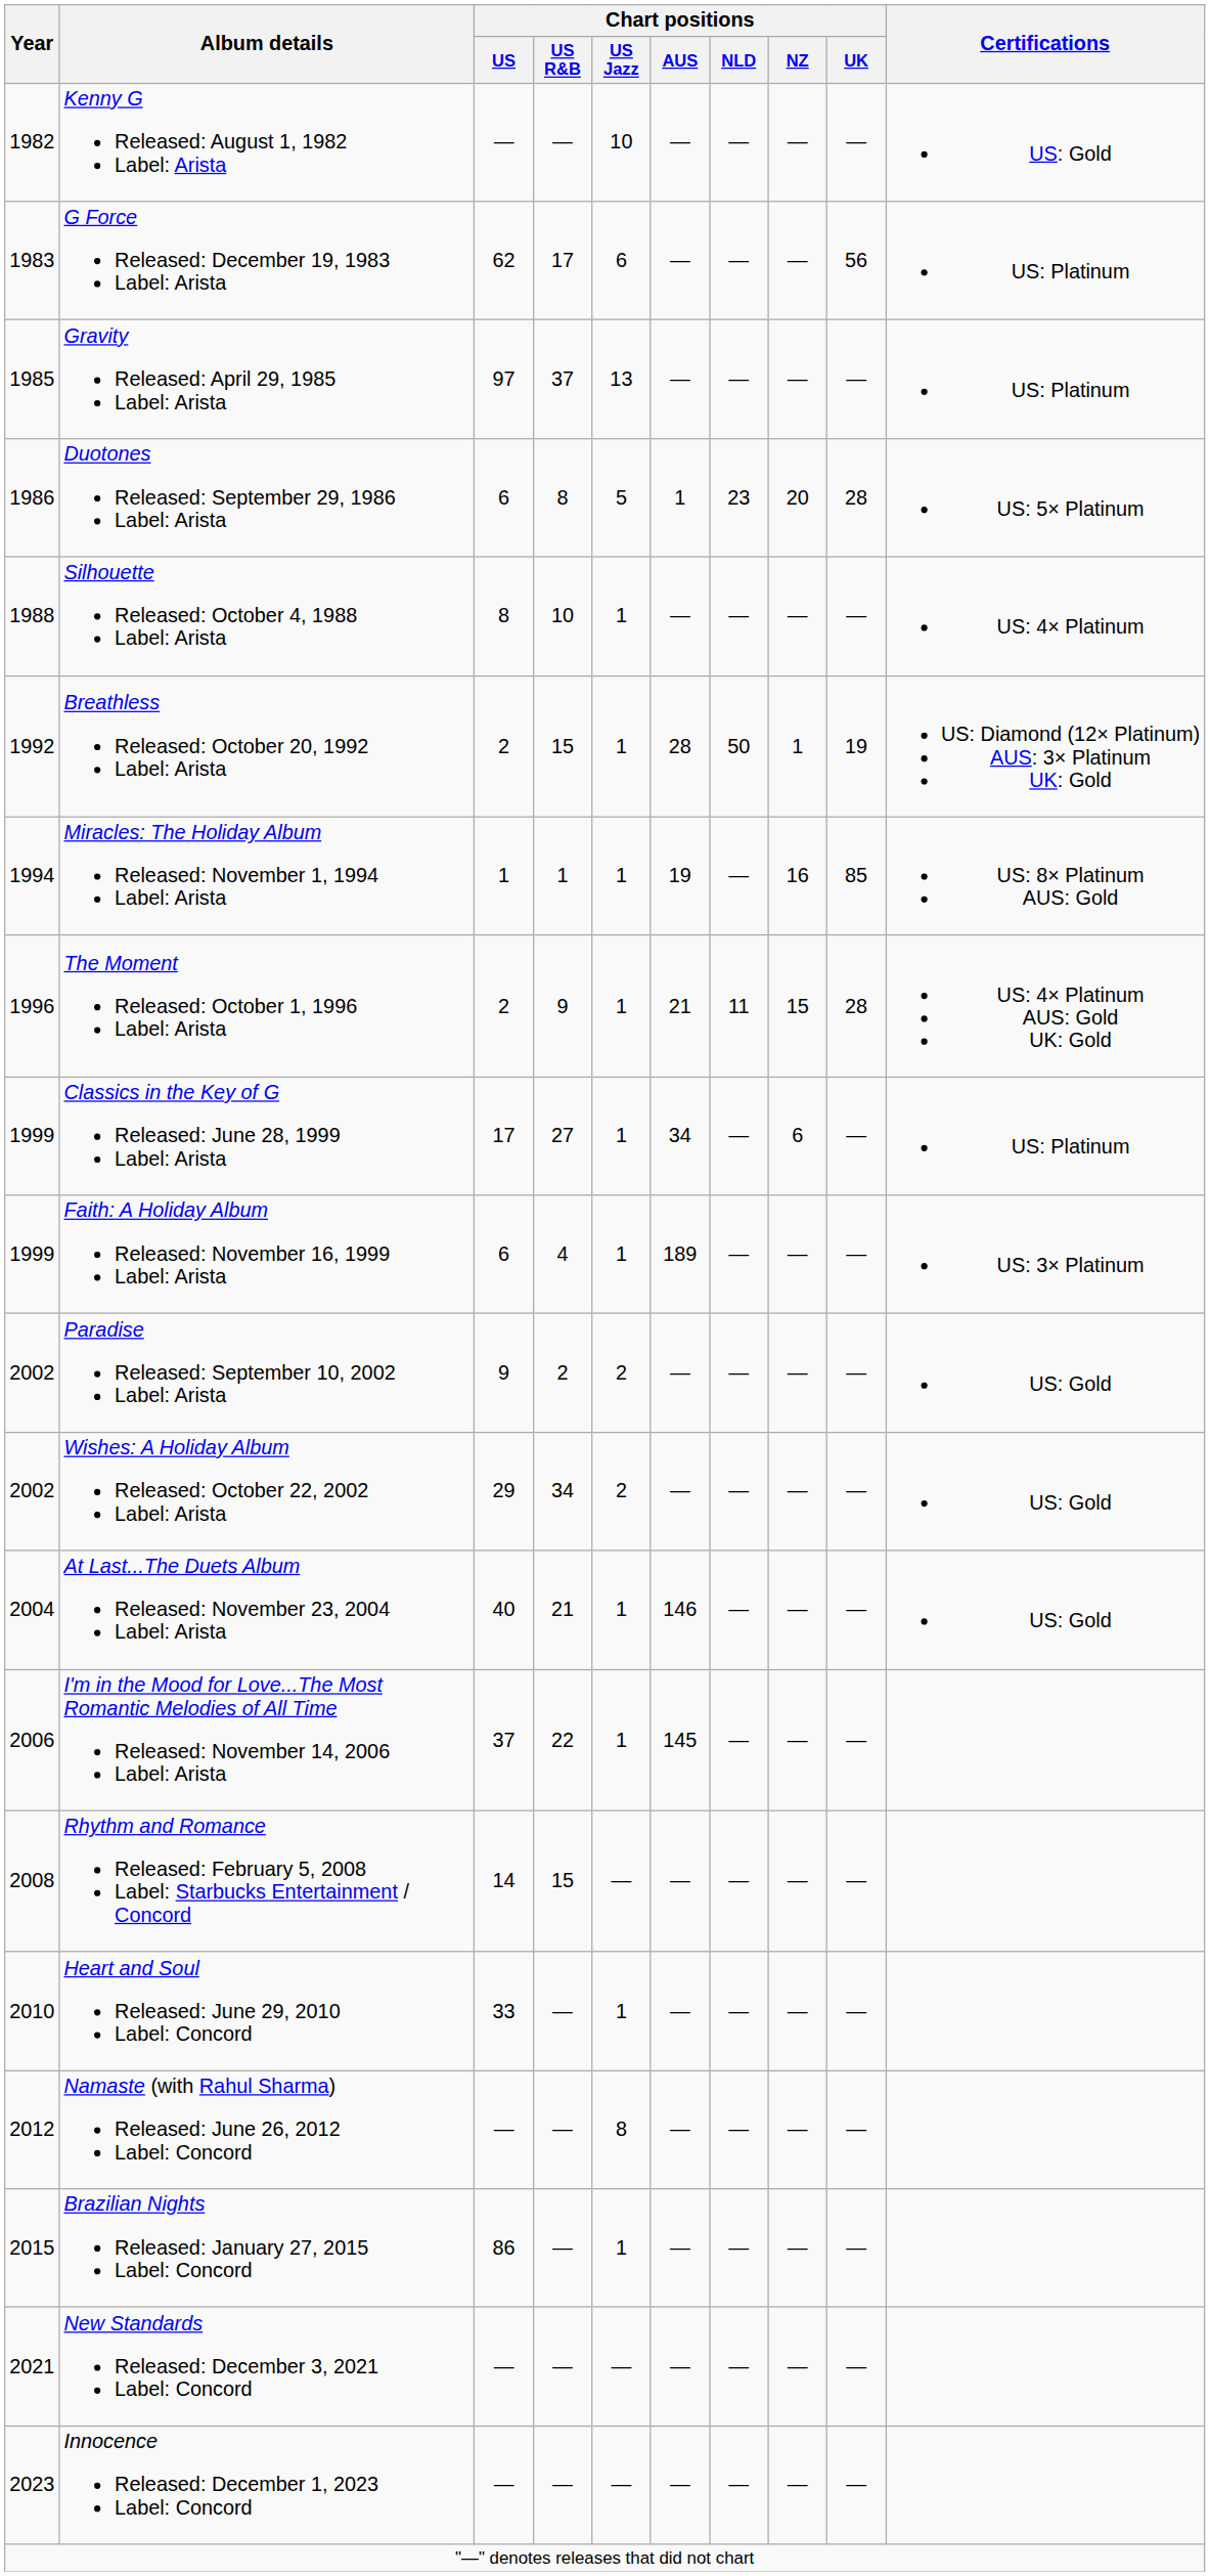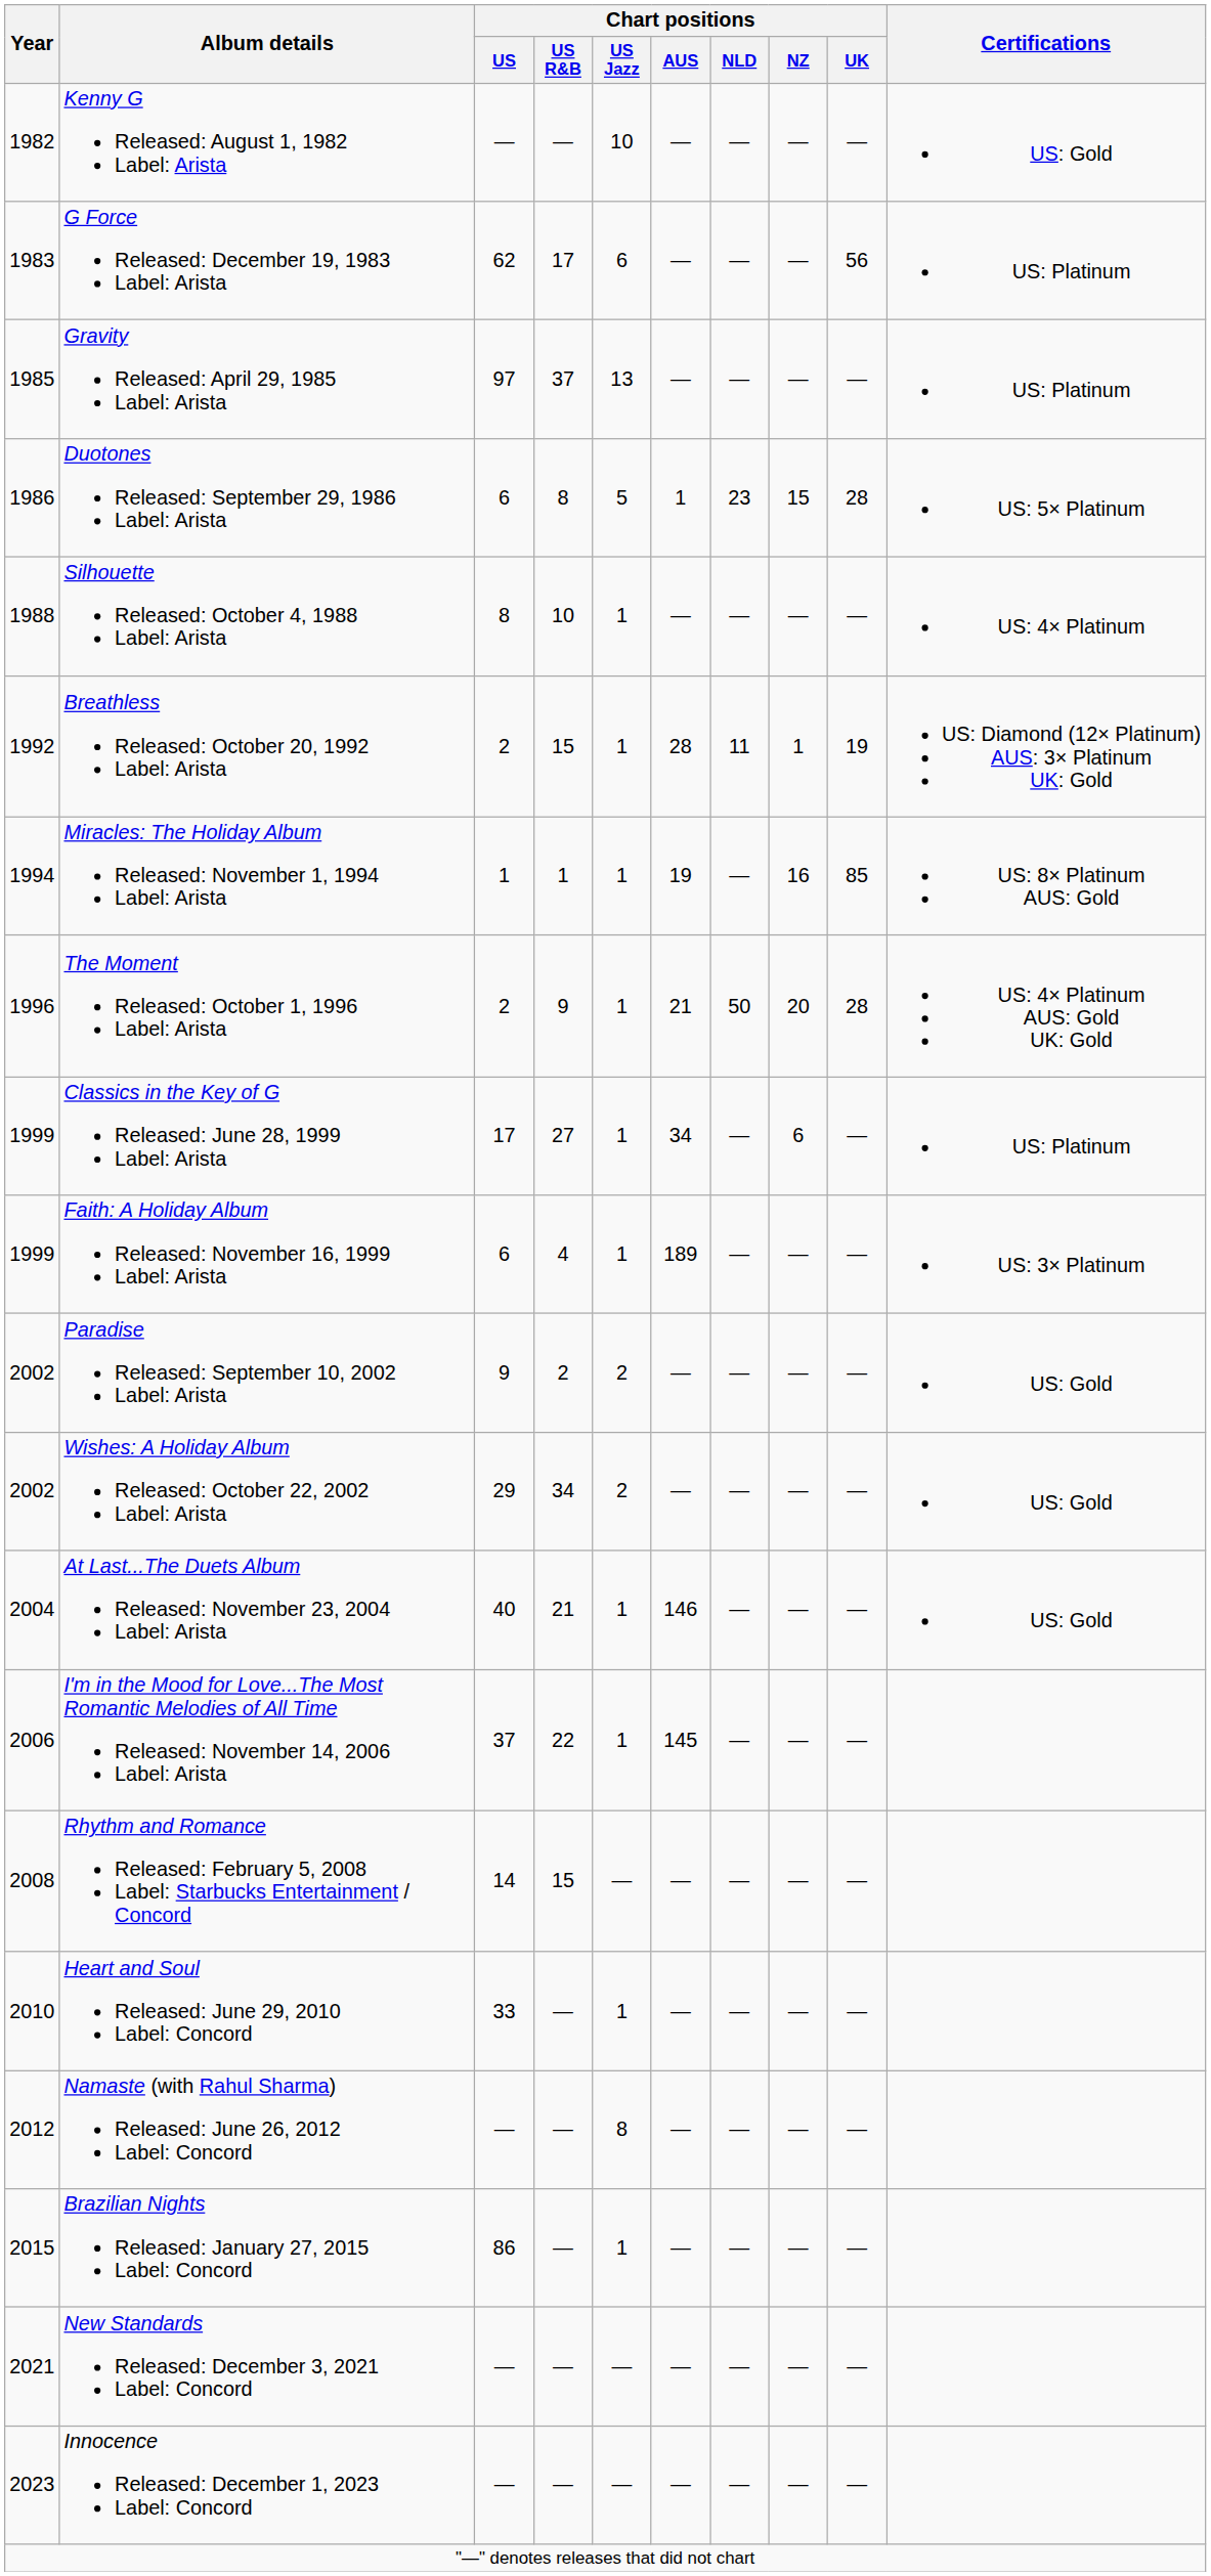Duotones Released: September 29, 1986 Label: Arista | Chart positions / NZ: 20 -> 15
Breathless Released: October 20, 1992 Label: Arista | Chart positions / NLD: 50 -> 11
The Moment Released: October 1, 1996 Label: Arista | Chart positions / NLD: 11 -> 50
The Moment Released: October 1, 1996 Label: Arista | Chart positions / NZ: 15 -> 20
